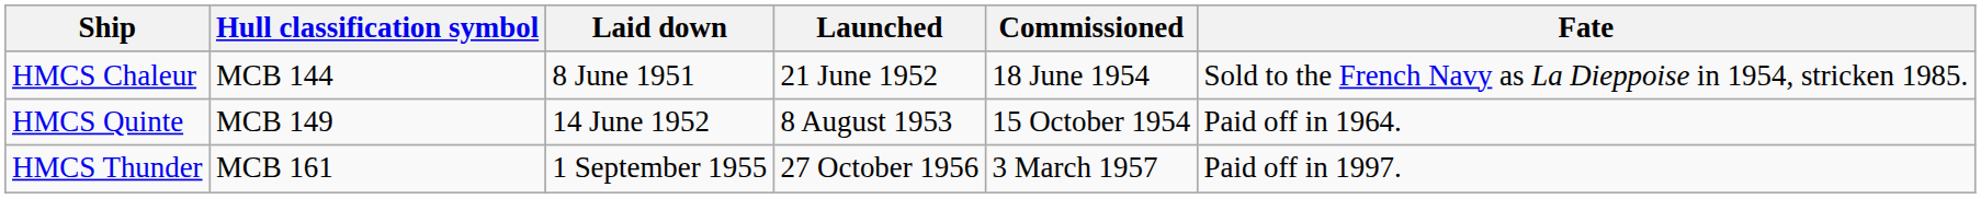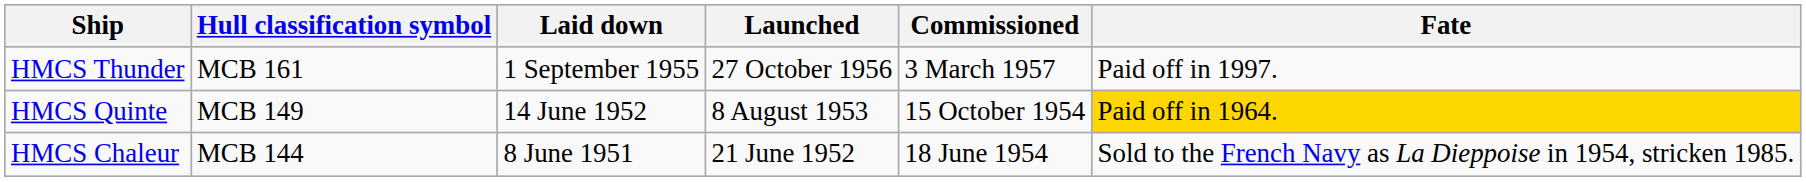rows swapped: HMCS Chaleur <-> HMCS Thunder
HMCS Quinte | Fate: no background -> gold background
